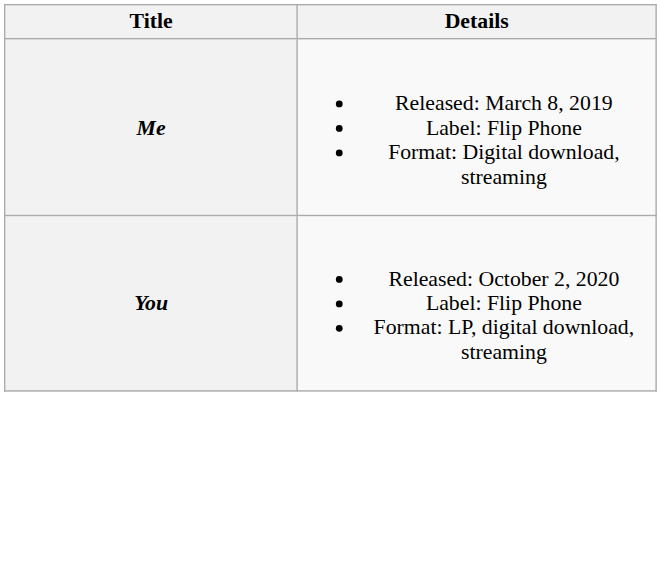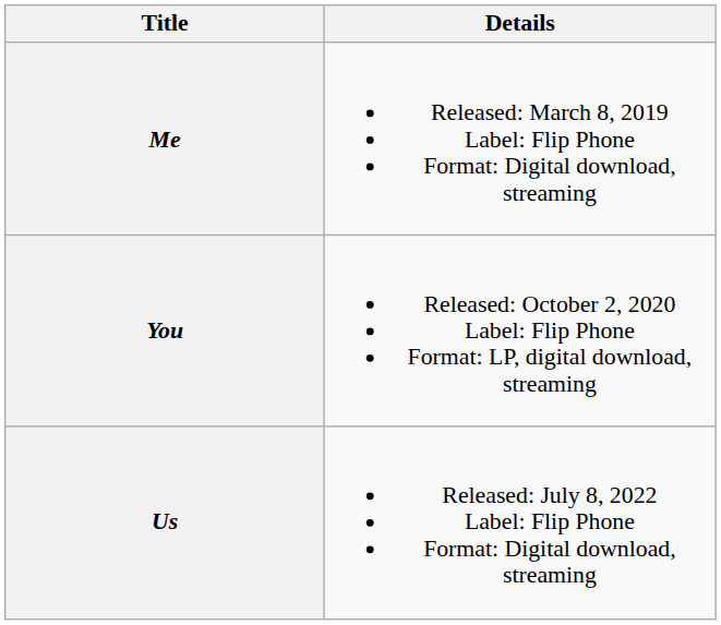+ row: Us | Released: July 8, 2022 Label: Flip Phone Format: Digital download, streaming
